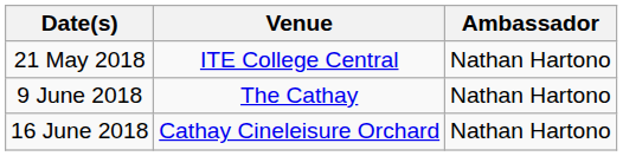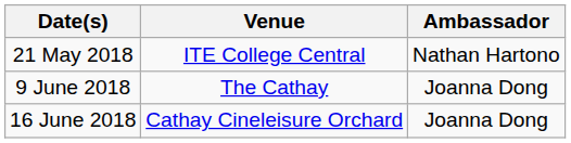9 June 2018 | Ambassador: Nathan Hartono -> Joanna Dong
16 June 2018 | Ambassador: Nathan Hartono -> Joanna Dong
